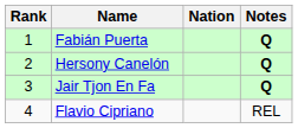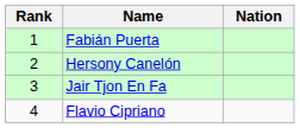- column: Notes | Q | Q | Q | REL
